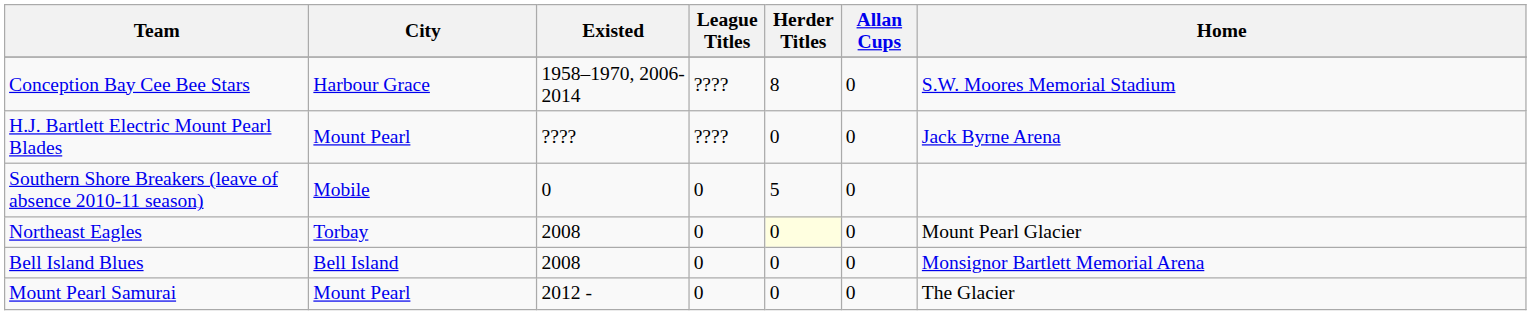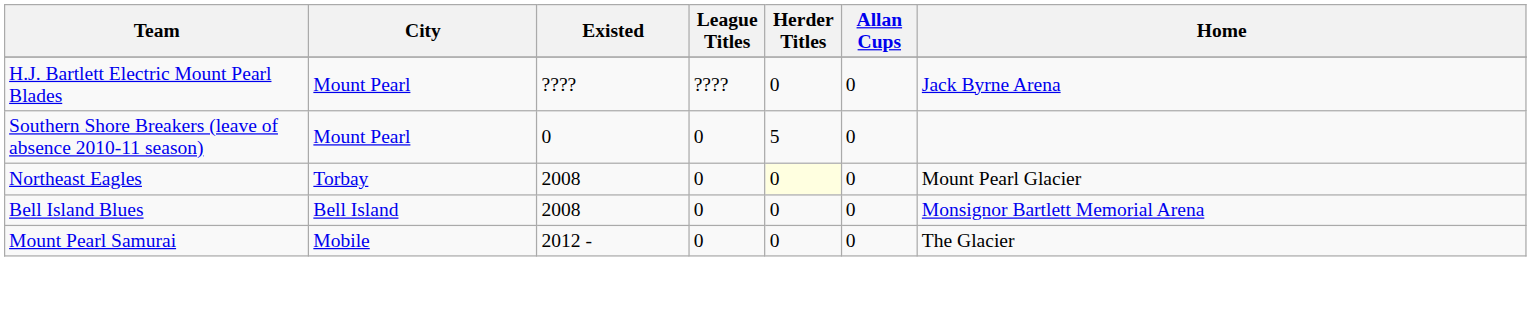- row: Conception Bay Cee Bee Stars | Harbour Grace | 1958–1970, 2006-2014 | ???? | 8 | 0 | S.W. Moores Memorial Stadium
Southern Shore Breakers (leave of absence 2010-11 season) | City: Mobile -> Mount Pearl
Mount Pearl Samurai | City: Mount Pearl -> Mobile
